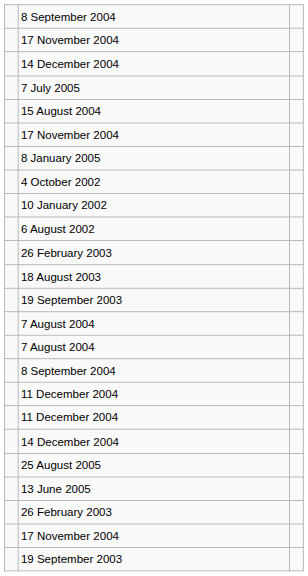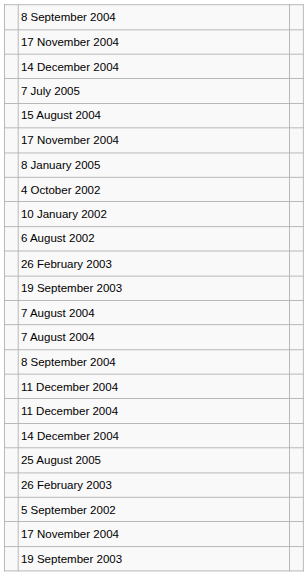- row: 18 August 2003
- row: 13 June 2005
+ row: 5 September 2002
